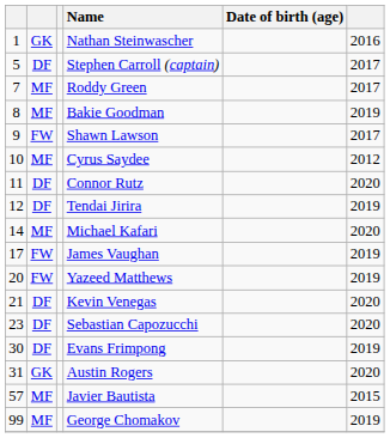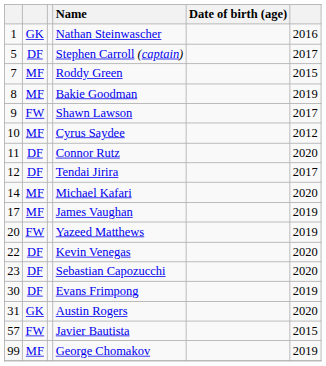Roddy Green | column 6: 2017 -> 2015
Tendai Jirira | column 6: 2019 -> 2017
James Vaughan | column 2: FW -> MF
Kevin Venegas | column 1: 21 -> 22
Javier Bautista | column 2: MF -> FW
